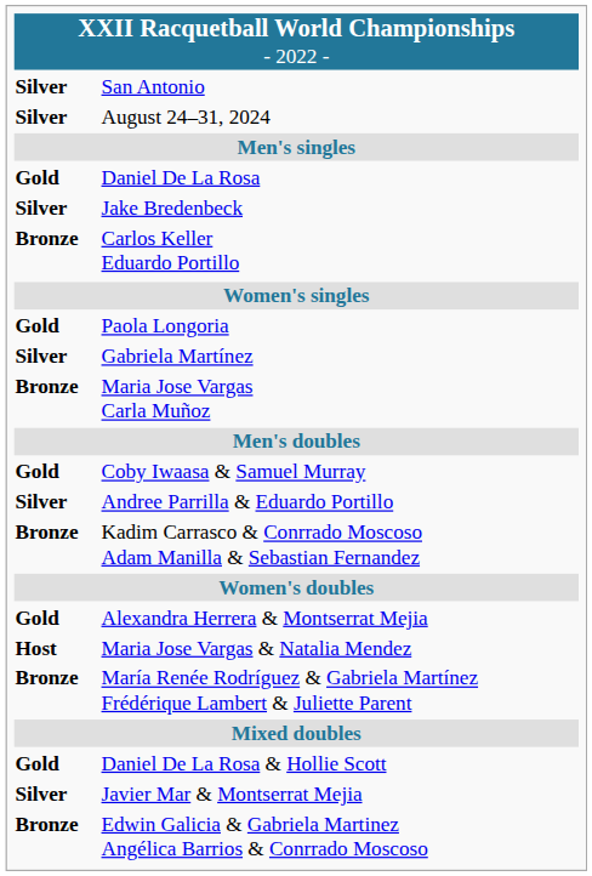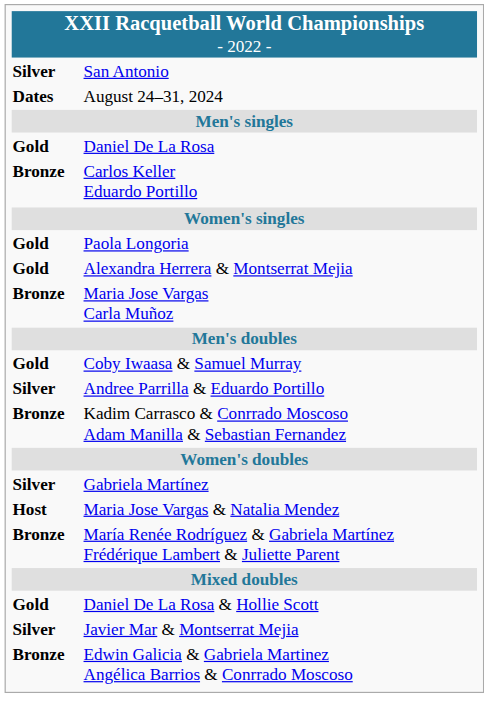August 24–31, 2024 | column 1: Silver -> Dates
- row: Silver | Jake Bredenbeck
rows swapped: Gabriela Martínez <-> Alexandra Herrera & Montserrat Mejia
